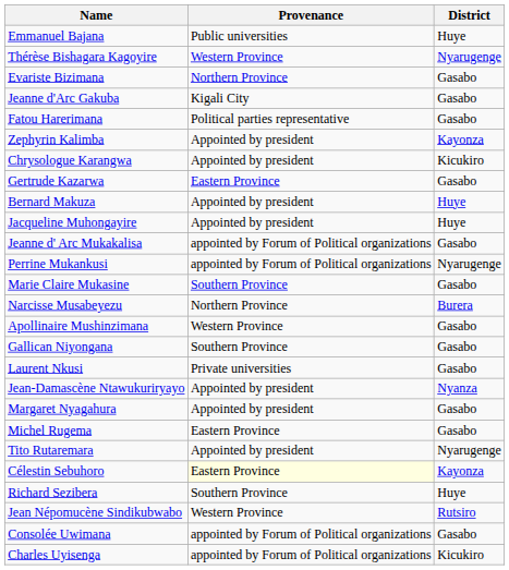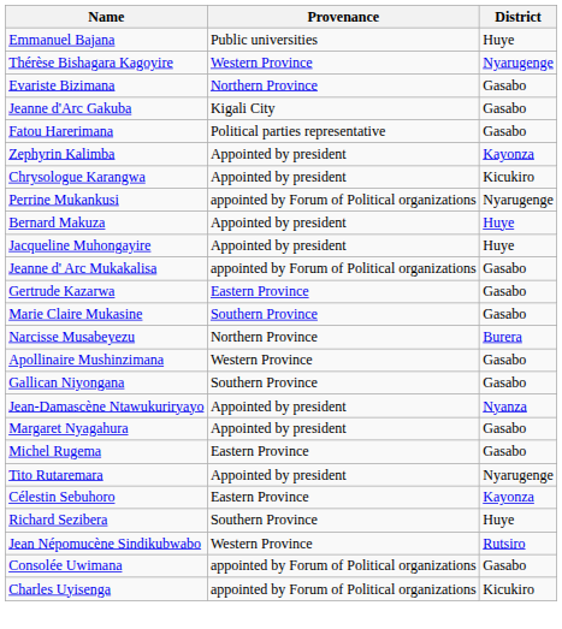rows swapped: Gertrude Kazarwa <-> Perrine Mukankusi
- row: Laurent Nkusi | Private universities | Gasabo
Célestin Sebuhoro | Provenance: lightyellow background -> no background
